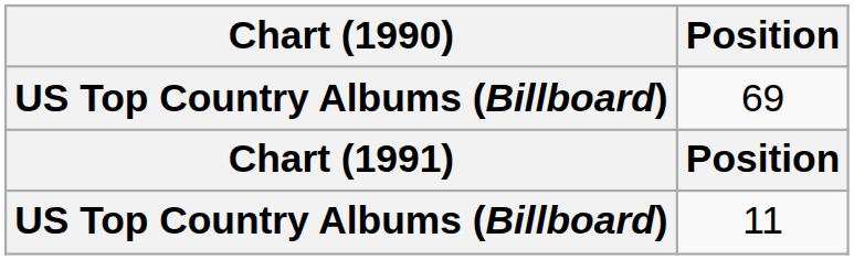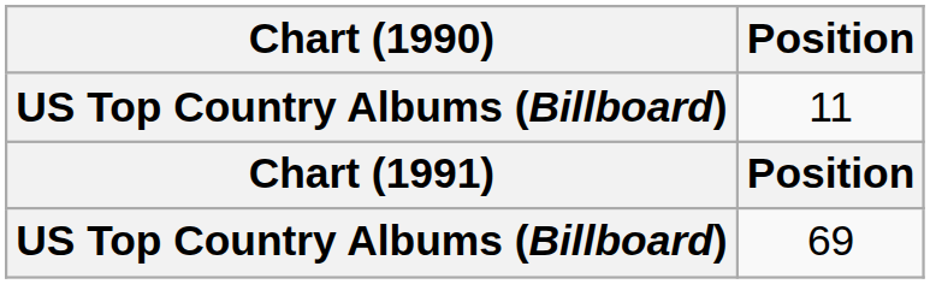rows swapped: 69 <-> 11
